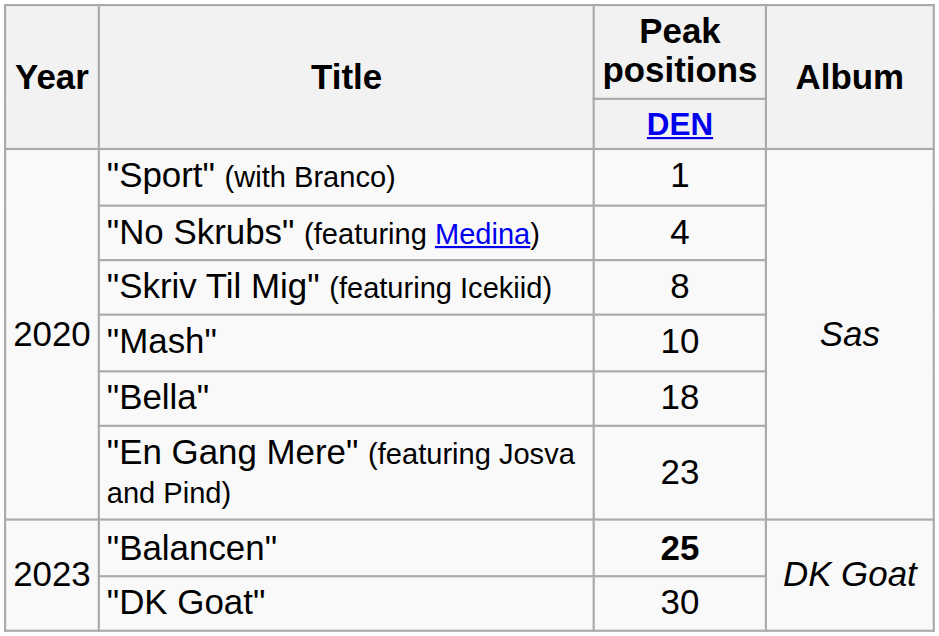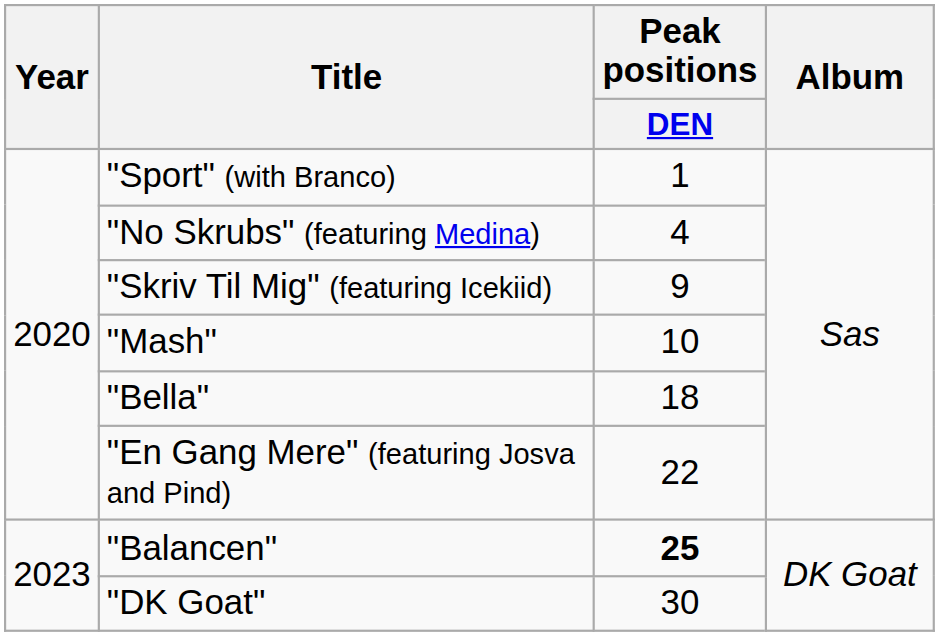"Skriv Til Mig" (featuring Icekiid) | Peak positions / DEN: 8 -> 9
"En Gang Mere" (featuring Josva and Pind) | Peak positions / DEN: 23 -> 22
